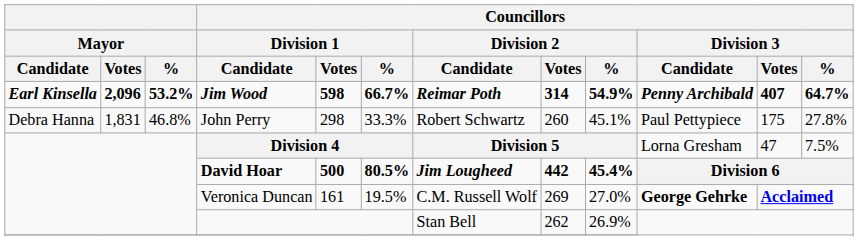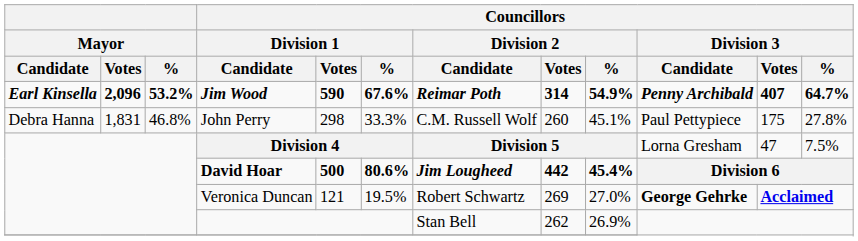Jim Wood | Councillors / Division 1 / Votes: 598 -> 590
Jim Wood | Councillors / Division 1 / %: 66.7% -> 67.6%
John Perry | Councillors / Division 2 / Candidate: Robert Schwartz -> C.M. Russell Wolf
David Hoar | Councillors / Division 1 / %: 80.5% -> 80.6%
Veronica Duncan | Councillors / Division 1 / Votes: 161 -> 121
Veronica Duncan | Councillors / Division 2 / Candidate: C.M. Russell Wolf -> Robert Schwartz
